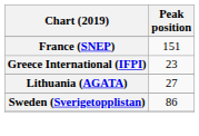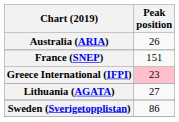+ row: Australia (ARIA) | 26
Greece International (IFPI) | Peak position: no background -> pink background
